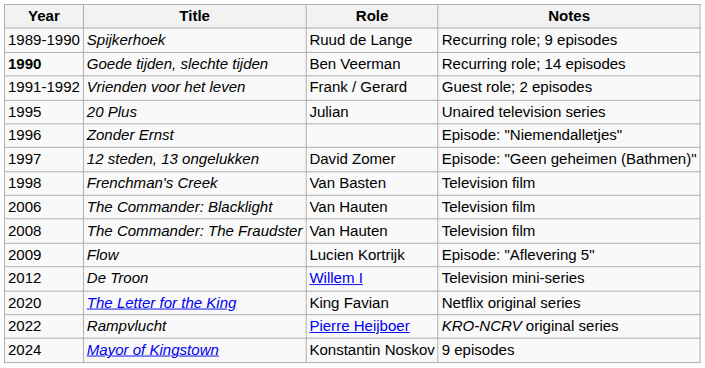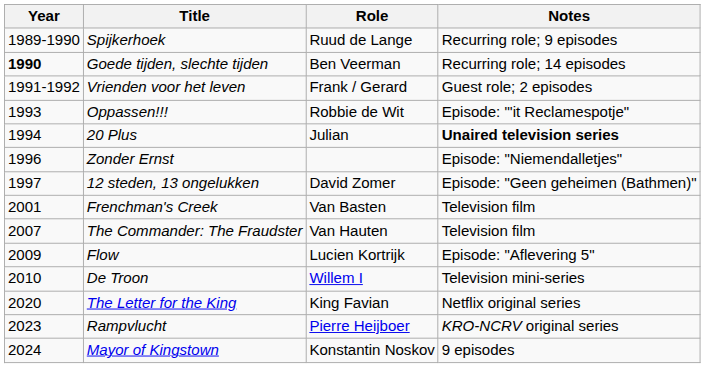+ row: 1993 | Oppassen!!! | Robbie de Wit | Episode: "'it Reclamespotje"
20 Plus | Year: 1995 -> 1994
20 Plus | Notes: normal -> bold
Frenchman's Creek | Year: 1998 -> 2001
- row: 2006 | The Commander: Blacklight | Van Hauten | Television film
The Commander: The Fraudster | Year: 2008 -> 2007
De Troon | Year: 2012 -> 2010
Rampvlucht | Year: 2022 -> 2023
